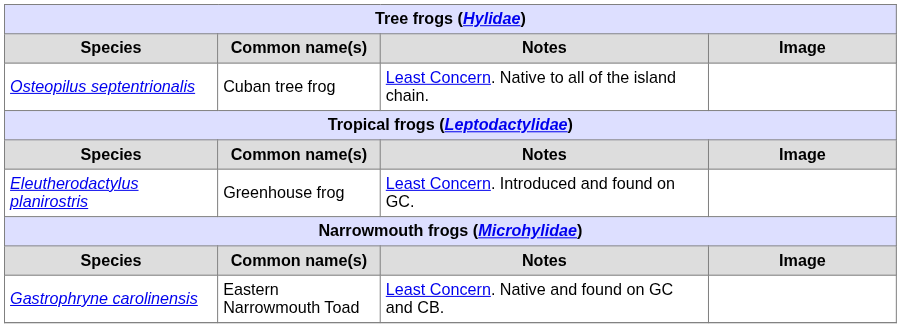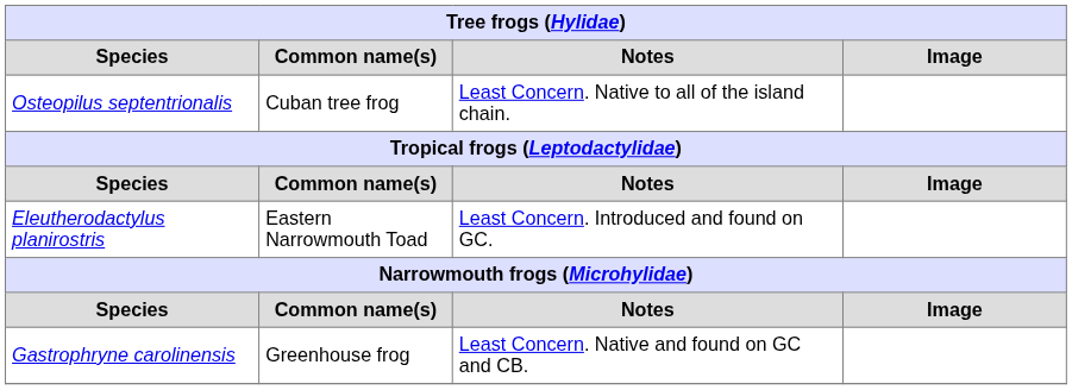Eleutherodactylus planirostris | Common name(s): Greenhouse frog -> Eastern Narrowmouth Toad
Gastrophryne carolinensis | Common name(s): Eastern Narrowmouth Toad -> Greenhouse frog
